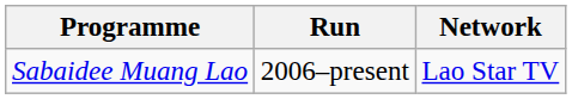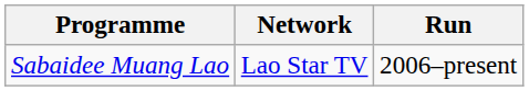columns swapped: Run <-> Network
